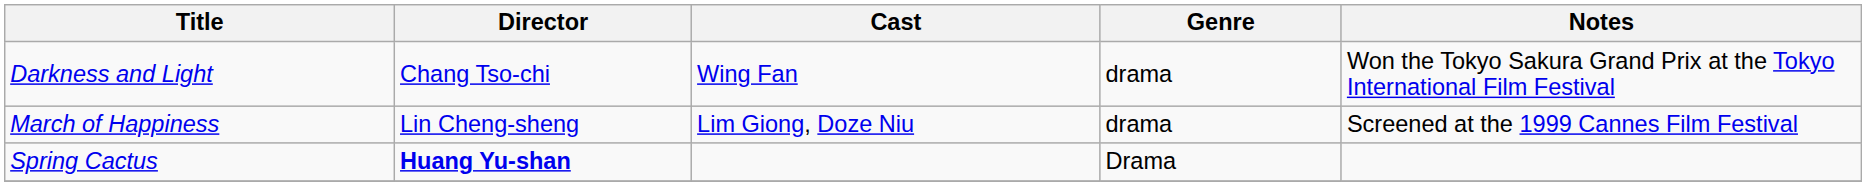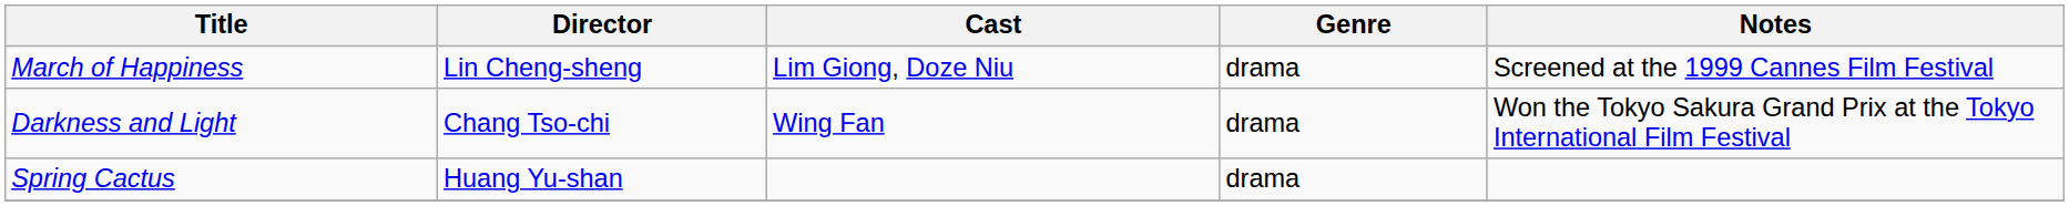rows swapped: March of Happiness <-> Darkness and Light
Spring Cactus | Director: bold -> normal
Spring Cactus | Genre: Drama -> drama
